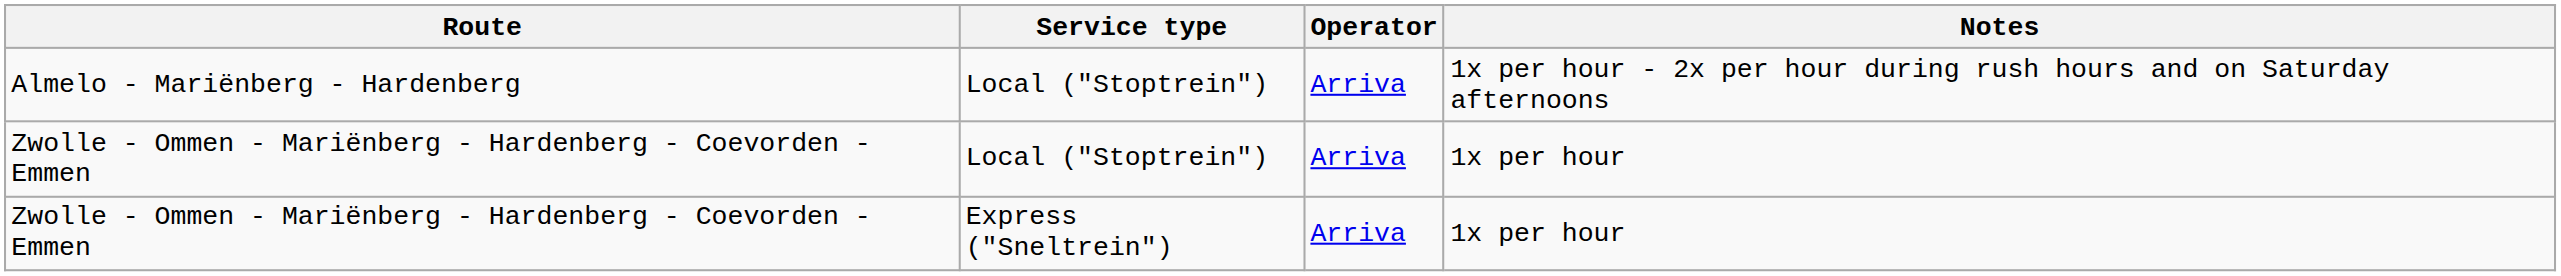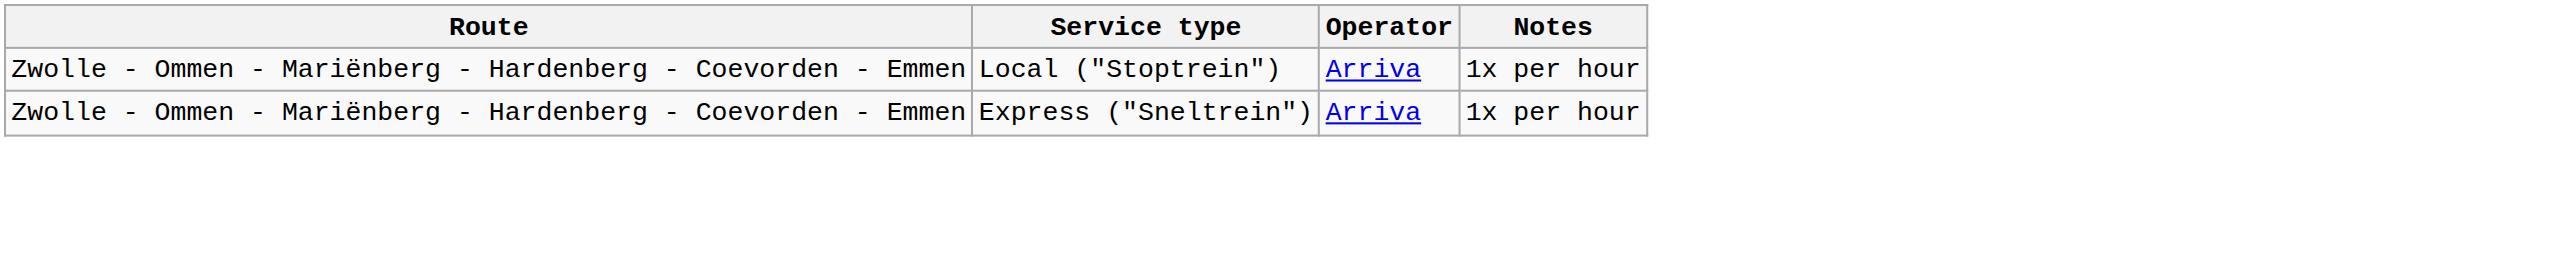- row: Almelo - Mariënberg - Hardenberg | Local ("Stoptrein") | Arriva | 1x per hour - 2x per hour during rush hours and on Saturday afternoons
